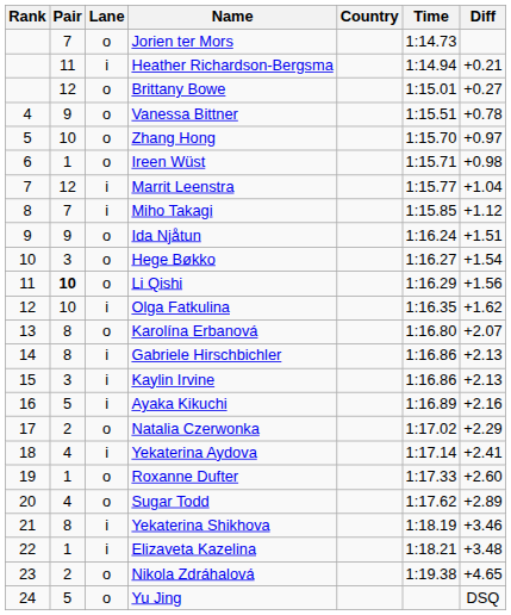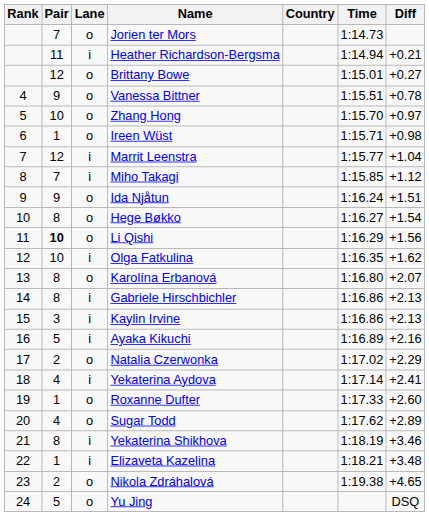Hege Bøkko | Pair: 3 -> 8
